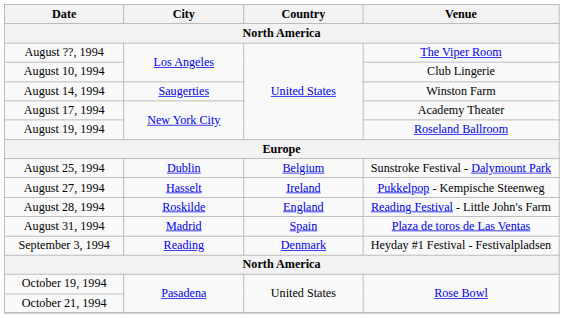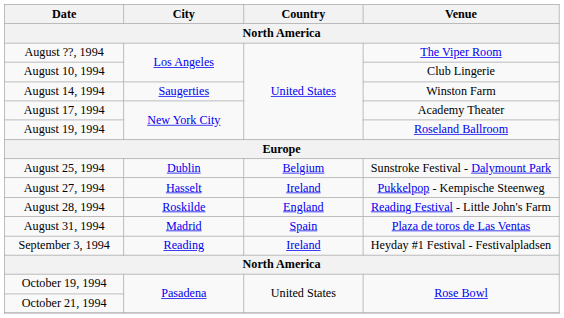September 3, 1994 | Country / North America: Denmark -> Ireland
